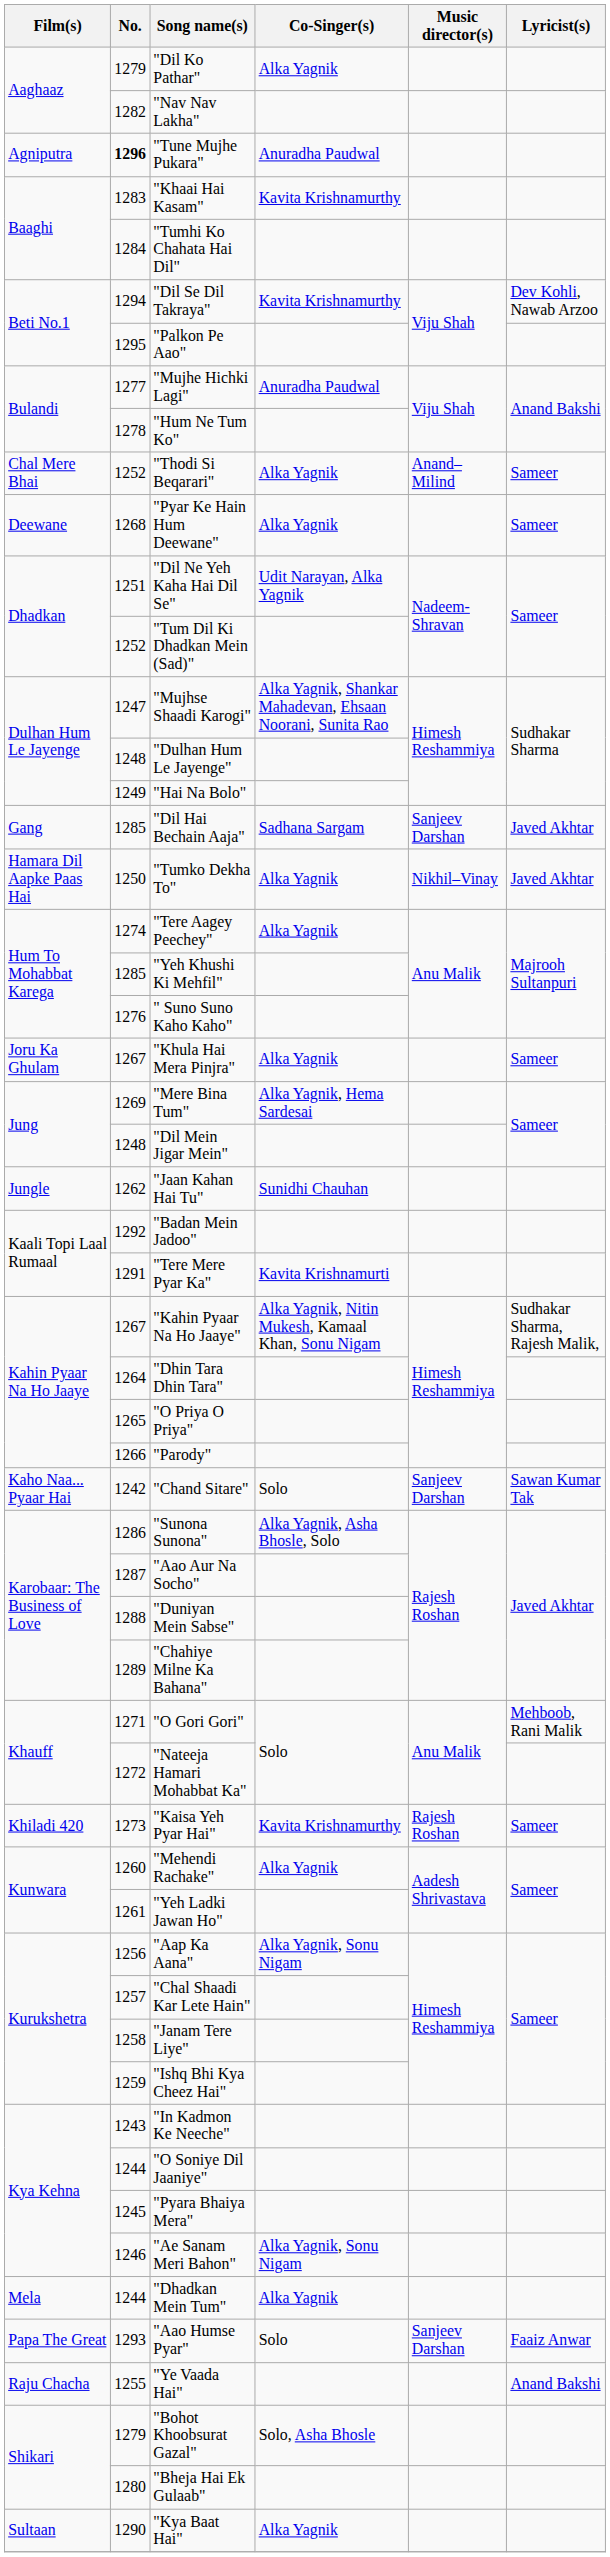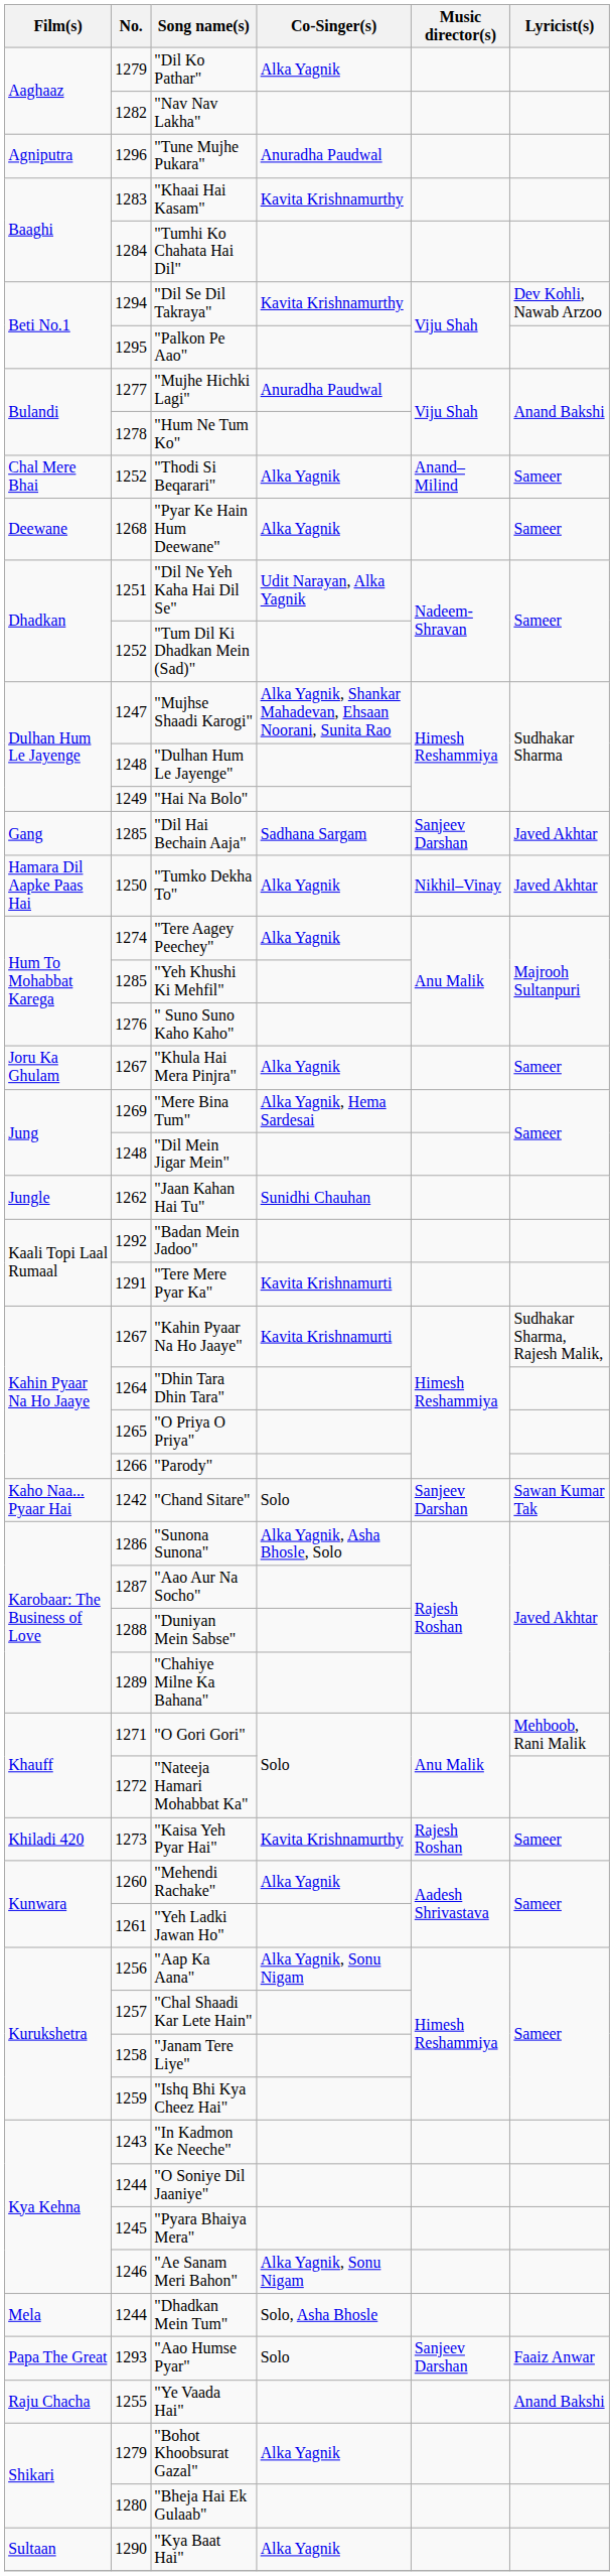"Tune Mujhe Pukara" | No.: bold -> normal
"Kahin Pyaar Na Ho Jaaye" | Co-Singer(s): Alka Yagnik, Nitin Mukesh, Kamaal Khan, Sonu Nigam -> Kavita Krishnamurti
"Dhadkan Mein Tum" | Co-Singer(s): Alka Yagnik -> Solo, Asha Bhosle
"Bohot Khoobsurat Gazal" | Co-Singer(s): Solo, Asha Bhosle -> Alka Yagnik
